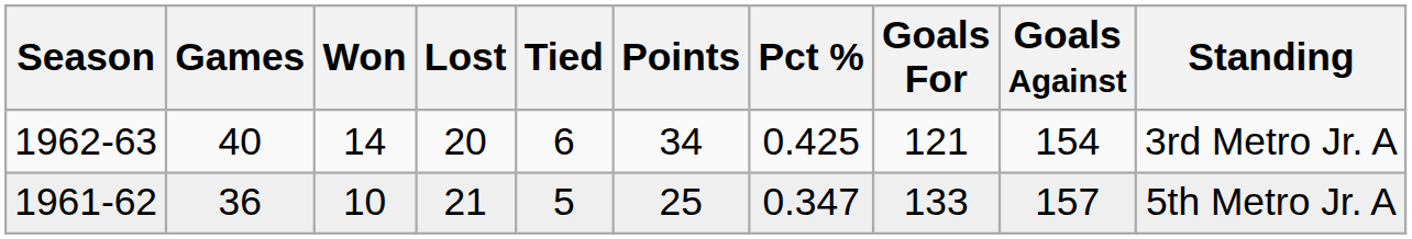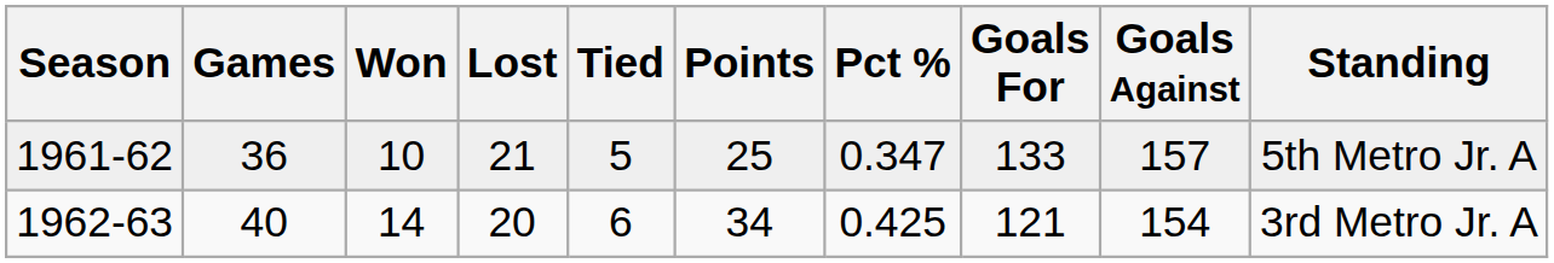rows swapped: 1961-62 <-> 1962-63
